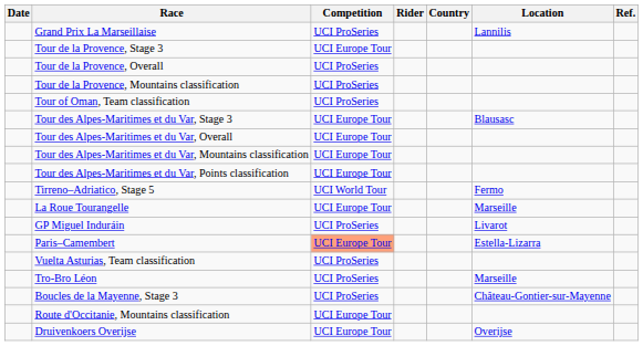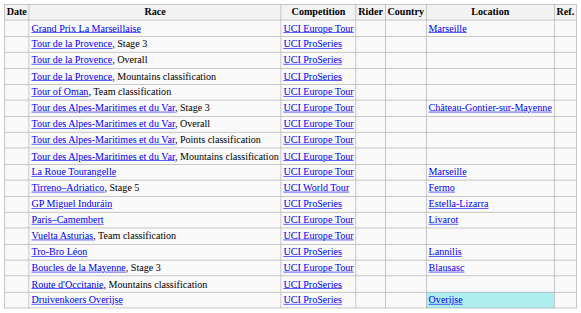Grand Prix La Marseillaise | Competition: UCI ProSeries -> UCI Europe Tour
Grand Prix La Marseillaise | Location: Lannilis -> Marseille
Tour de la Provence, Stage 3 | Competition: UCI Europe Tour -> UCI ProSeries
Tour of Oman, Team classification | Competition: UCI ProSeries -> UCI Europe Tour
Tour des Alpes-Maritimes et du Var, Stage 3 | Location: Blausasc -> Château-Gontier-sur-Mayenne
rows swapped: Tour des Alpes-Maritimes et du Var, Points classification <-> Tour des Alpes-Maritimes et du Var, Mountains classification
rows swapped: Tirreno–Adriatico, Stage 5 <-> La Roue Tourangelle
GP Miguel Induráin | Location: Livarot -> Estella-Lizarra
Paris–Camembert | Competition: lightsalmon background -> no background
Paris–Camembert | Location: Estella-Lizarra -> Livarot
Vuelta Asturias, Team classification | Competition: UCI ProSeries -> UCI Europe Tour
Tro-Bro Léon | Location: Marseille -> Lannilis
Boucles de la Mayenne, Stage 3 | Competition: UCI ProSeries -> UCI Europe Tour
Boucles de la Mayenne, Stage 3 | Location: Château-Gontier-sur-Mayenne -> Blausasc
Route d'Occitanie, Mountains classification | Competition: UCI Europe Tour -> UCI ProSeries
Druivenkoers Overijse | Competition: UCI Europe Tour -> UCI ProSeries
Druivenkoers Overijse | Location: no background -> paleturquoise background
